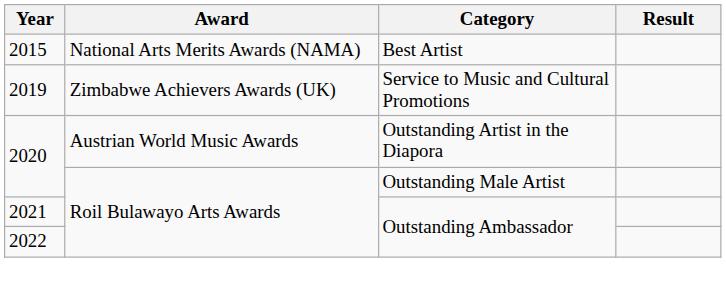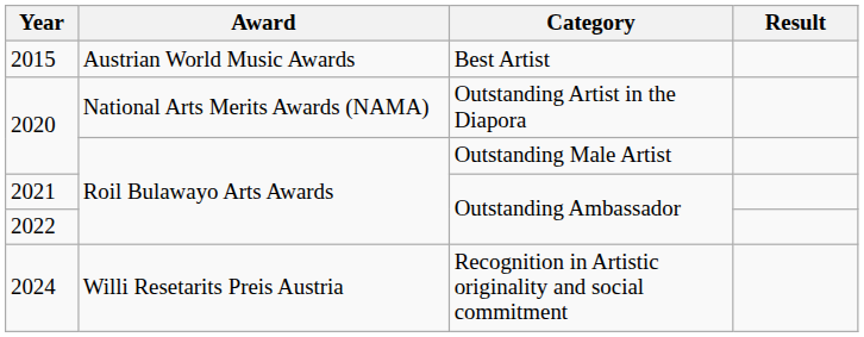2015 | Award: National Arts Merits Awards (NAMA) -> Austrian World Music Awards
- row: 2019 | Zimbabwe Achievers Awards (UK) | Service to Music and Cultural Promotions
2020 / Outstanding Artist in the Diapora | Award: Austrian World Music Awards -> National Arts Merits Awards (NAMA)
+ row: 2024 | Willi Resetarits Preis Austria | Recognition in Artistic originality and social commitment
